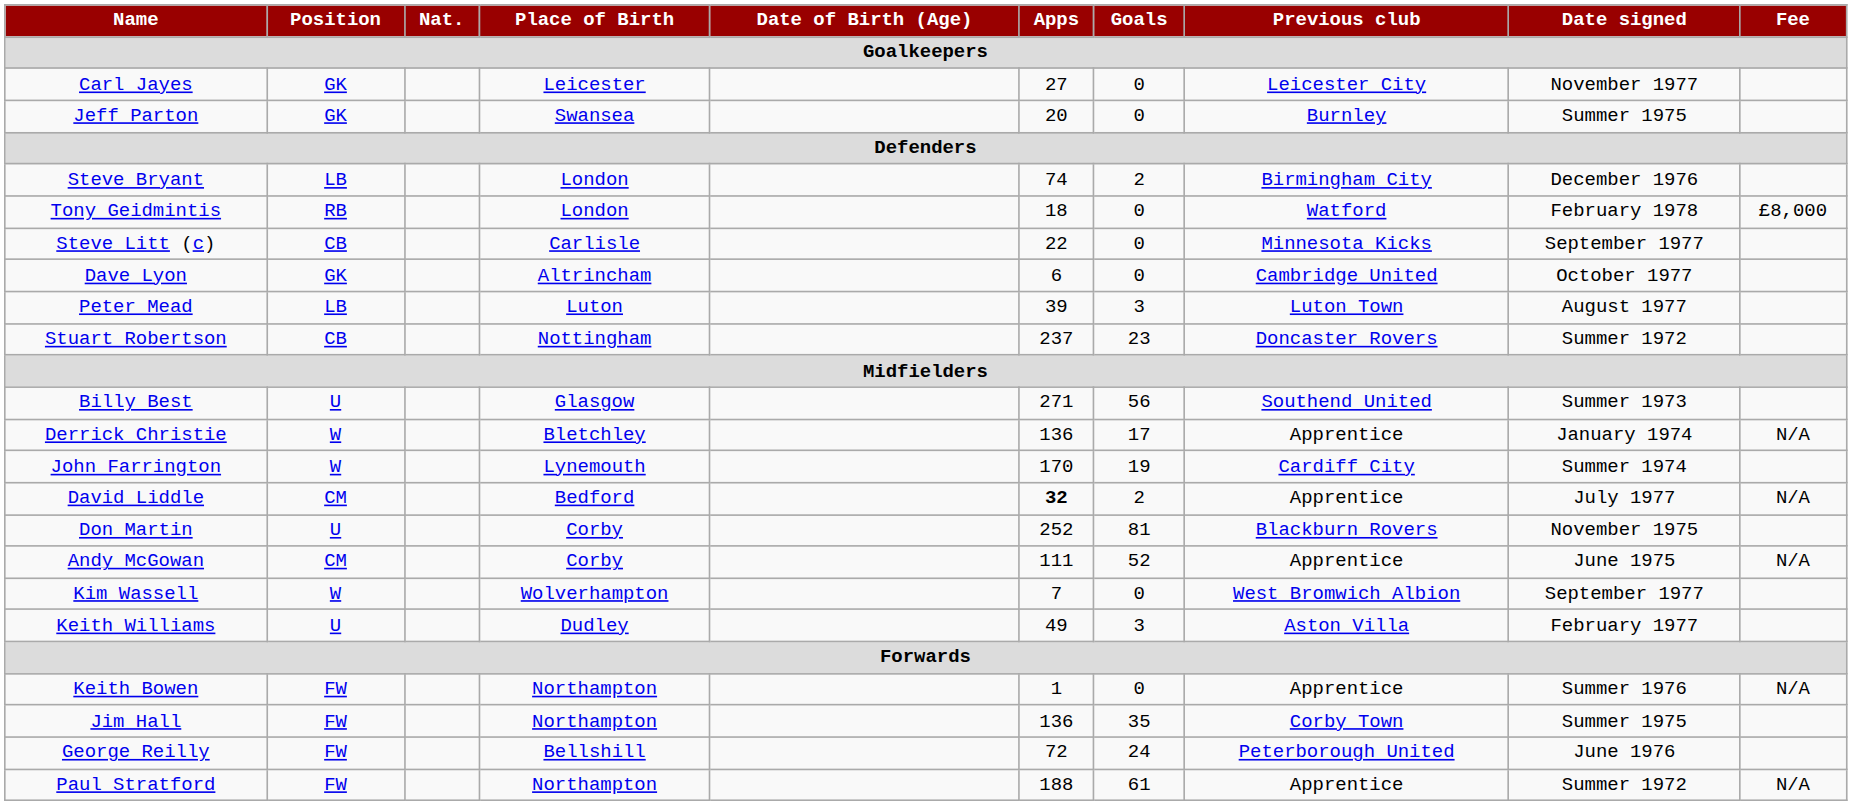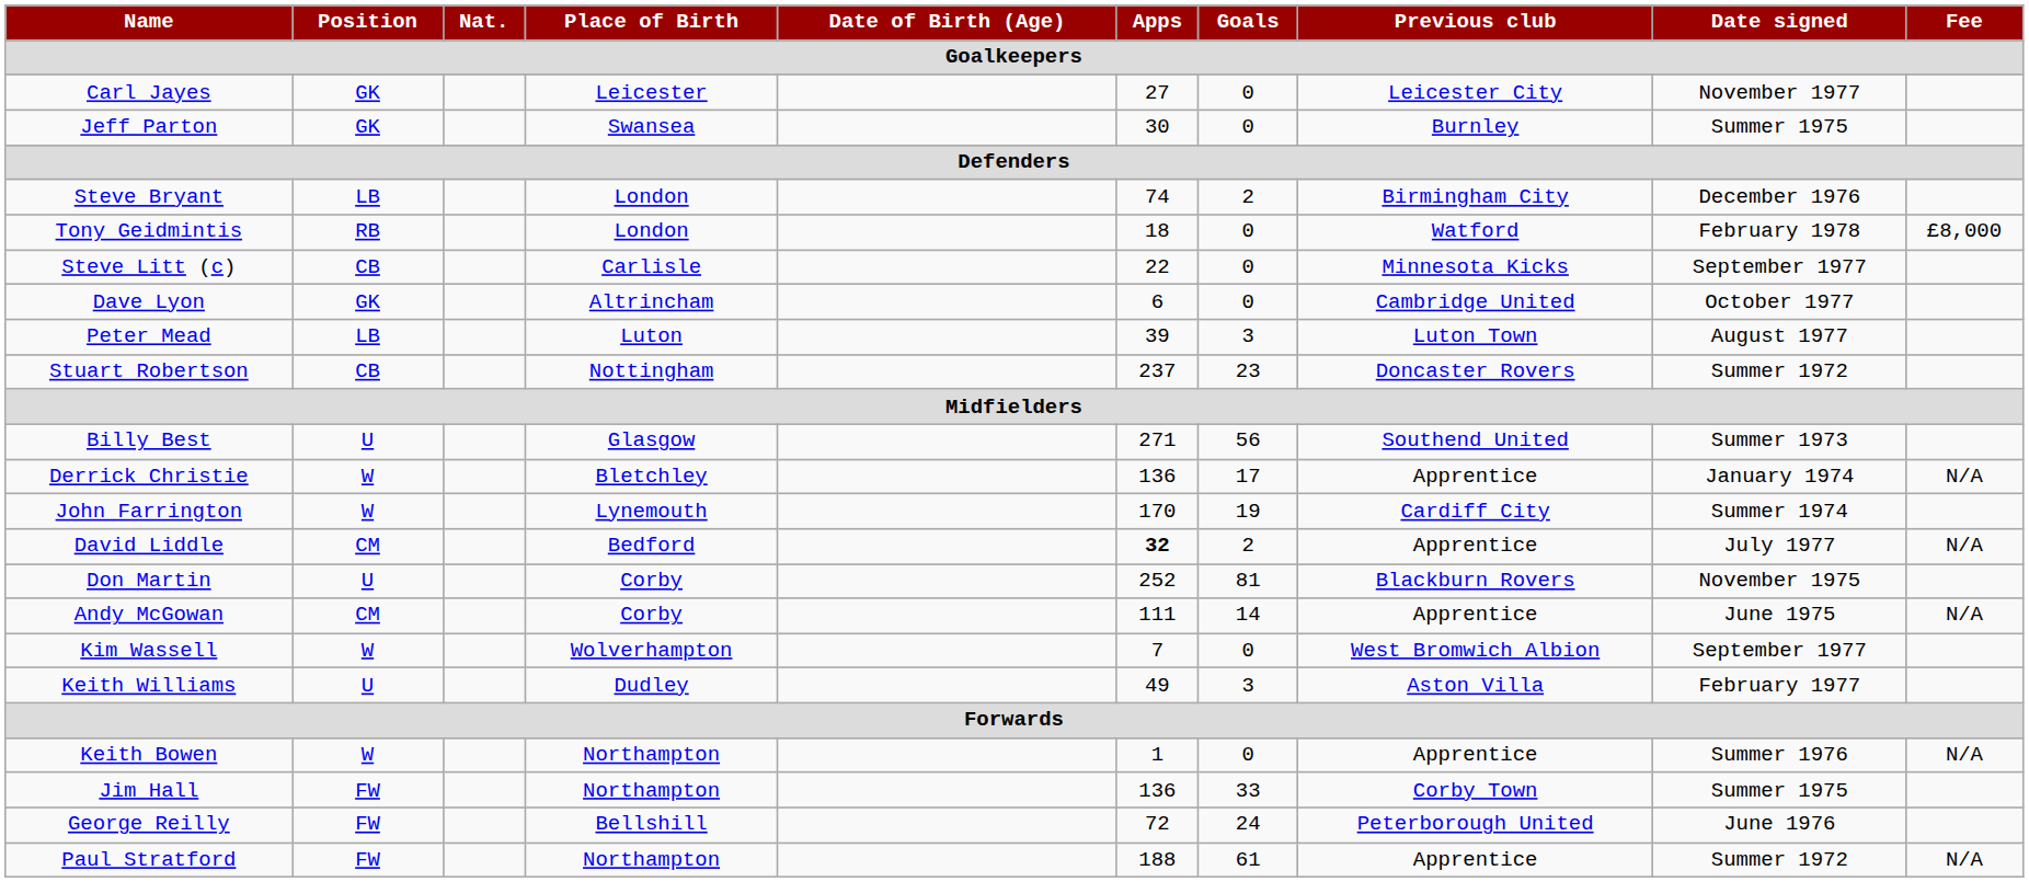Jeff Parton | Apps: 20 -> 30
Andy McGowan | Goals: 52 -> 14
Keith Bowen | Position: FW -> W
Jim Hall | Goals: 35 -> 33
